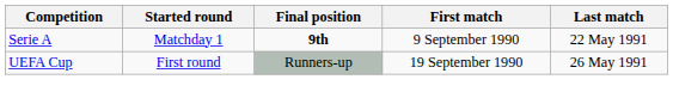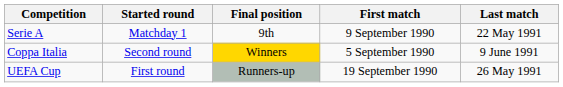Serie A | Final position: bold -> normal
+ row: Coppa Italia | Second round | Winners | 5 September 1990 | 9 June 1991
